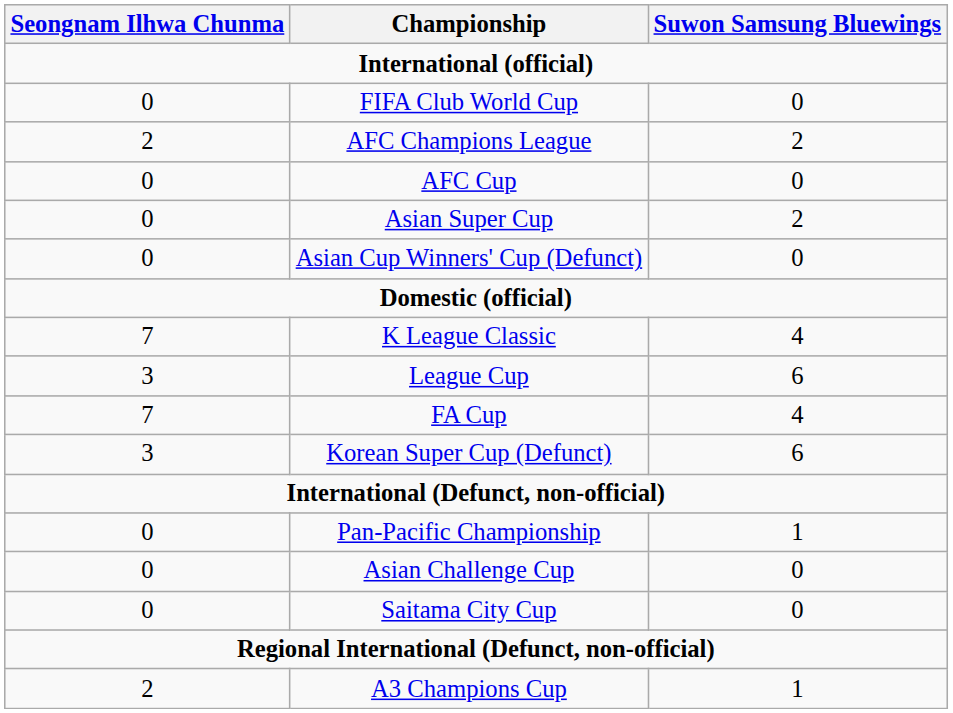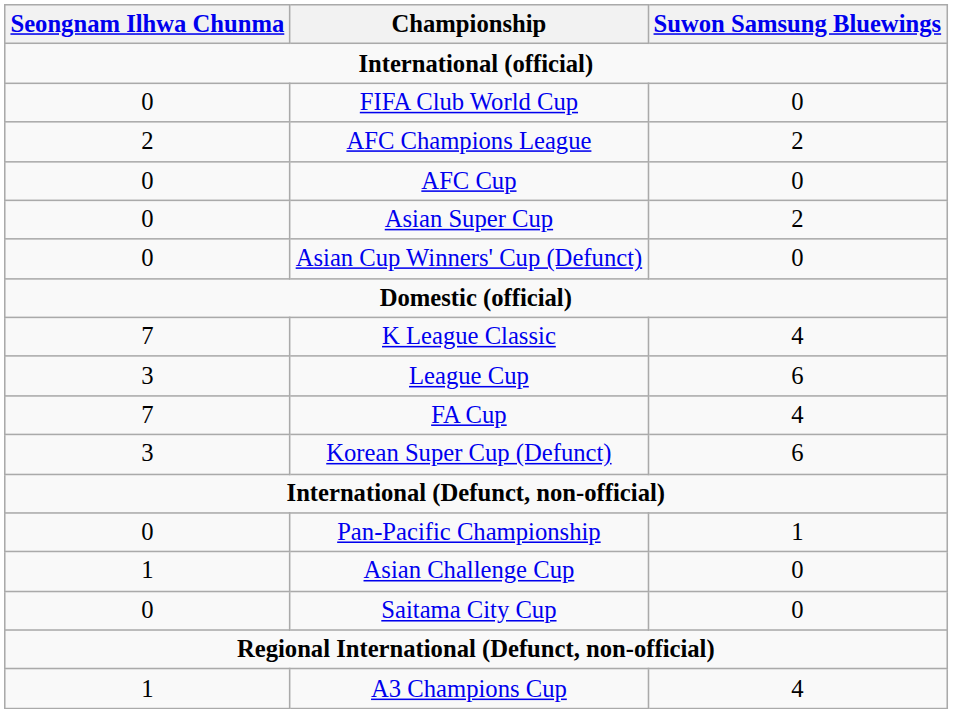Asian Challenge Cup | Seongnam Ilhwa Chunma: 0 -> 1
A3 Champions Cup | Seongnam Ilhwa Chunma: 2 -> 1
A3 Champions Cup | Suwon Samsung Bluewings: 1 -> 4
